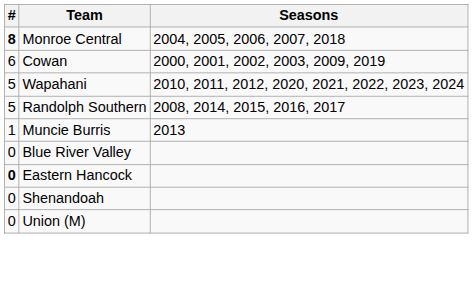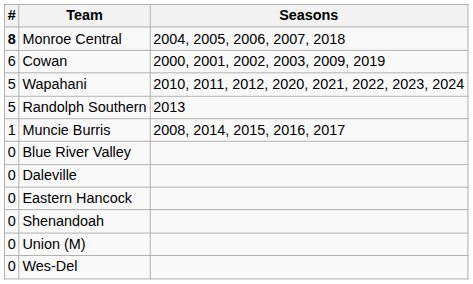Randolph Southern | Seasons: 2008, 2014, 2015, 2016, 2017 -> 2013
Muncie Burris | Seasons: 2013 -> 2008, 2014, 2015, 2016, 2017
+ row: 0 | Daleville
Eastern Hancock | #: bold -> normal
+ row: 0 | Wes-Del
